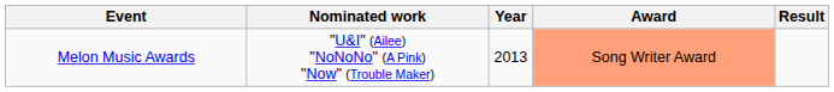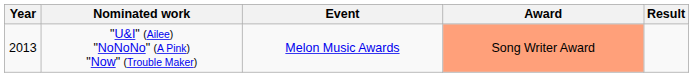columns swapped: Year <-> Event
